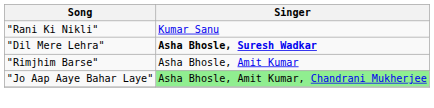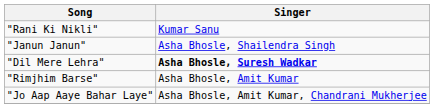+ row: "Janun Janun" | Asha Bhosle, Shailendra Singh
"Jo Aap Aaye Bahar Laye" | Singer: lightgreen background -> no background
